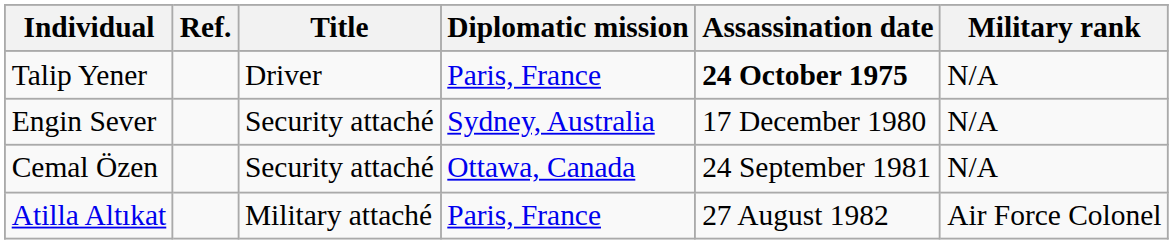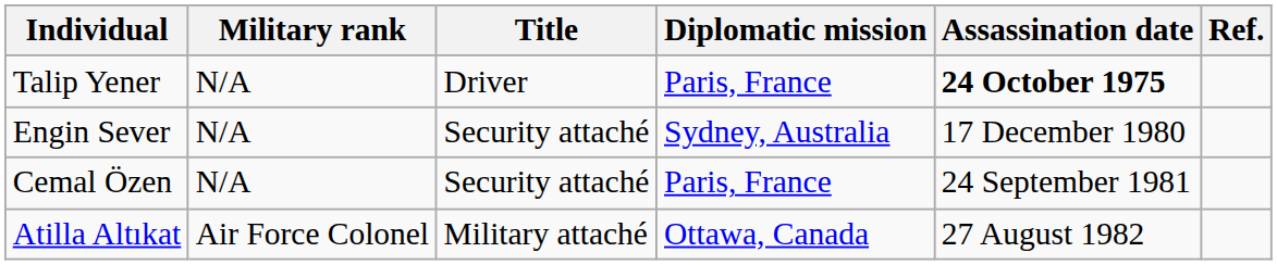columns swapped: Military rank <-> Ref.
Cemal Özen | Diplomatic mission: Ottawa, Canada -> Paris, France
Atilla Altıkat | Diplomatic mission: Paris, France -> Ottawa, Canada
